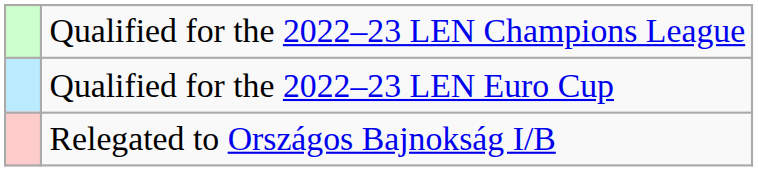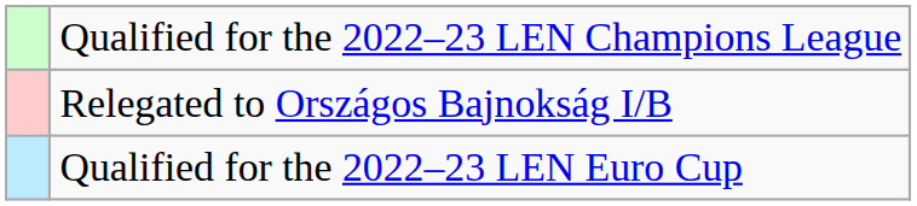rows swapped: Qualified for the 2022–23 LEN Euro Cup <-> Relegated to Országos Bajnokság I/B
